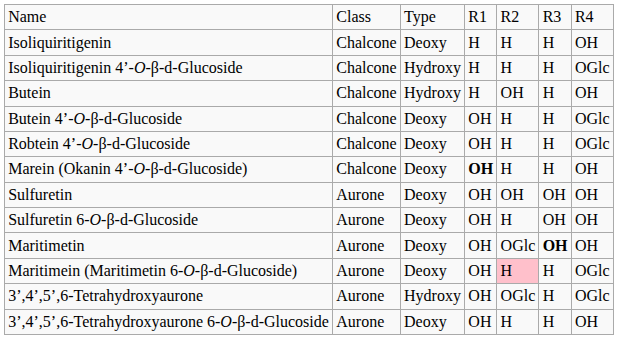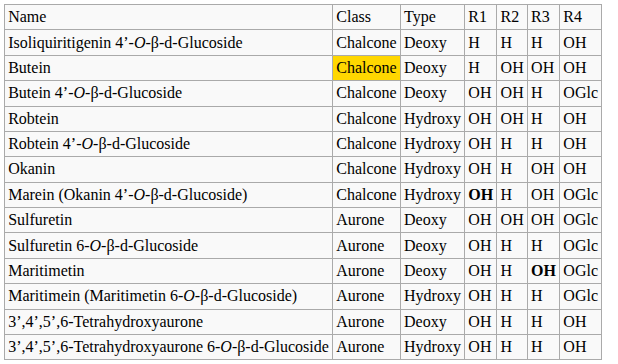- row: Isoliquiritigenin | Chalcone | Deoxy | H | H | H | OH
Isoliquiritigenin 4’-O-β-d-Glucoside | column 3: Hydroxy -> Deoxy
Isoliquiritigenin 4’-O-β-d-Glucoside | column 7: OGlc -> OH
Butein | column 2: no background -> gold background
Butein | column 3: Hydroxy -> Deoxy
Butein | column 6: H -> OH
Butein 4’-O-β-d-Glucoside | column 5: H -> OH
+ row: Robtein | Chalcone | Hydroxy | OH | OH | H | OH
Robtein 4’-O-β-d-Glucoside | column 3: Deoxy -> Hydroxy
Robtein 4’-O-β-d-Glucoside | column 7: OGlc -> OH
+ row: Okanin | Chalcone | Hydroxy | OH | H | OH | OH
Marein (Okanin 4’-O-β-d-Glucoside) | column 3: Deoxy -> Hydroxy
Marein (Okanin 4’-O-β-d-Glucoside) | column 6: H -> OH
Marein (Okanin 4’-O-β-d-Glucoside) | column 7: OH -> OGlc
Sulfuretin | column 7: OH -> OGlc
Sulfuretin 6-O-β-d-Glucoside | column 6: OH -> H
Sulfuretin 6-O-β-d-Glucoside | column 7: OH -> OGlc
Maritimetin | column 5: OGlc -> H
Maritimetin | column 7: OH -> OGlc
Maritimein (Maritimetin 6-O-β-d-Glucoside) | column 3: Deoxy -> Hydroxy
Maritimein (Maritimetin 6-O-β-d-Glucoside) | column 5: pink background -> no background
3’,4’,5’,6-Tetrahydroxyaurone | column 3: Hydroxy -> Deoxy
3’,4’,5’,6-Tetrahydroxyaurone | column 5: OGlc -> H
3’,4’,5’,6-Tetrahydroxyaurone | column 7: OGlc -> OH
3’,4’,5’,6-Tetrahydroxyaurone 6-O-β-d-Glucoside | column 3: Deoxy -> Hydroxy
